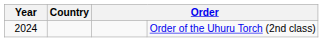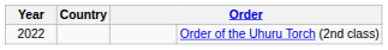Order of the Uhuru Torch (2nd class) | Year: 2024 -> 2022
